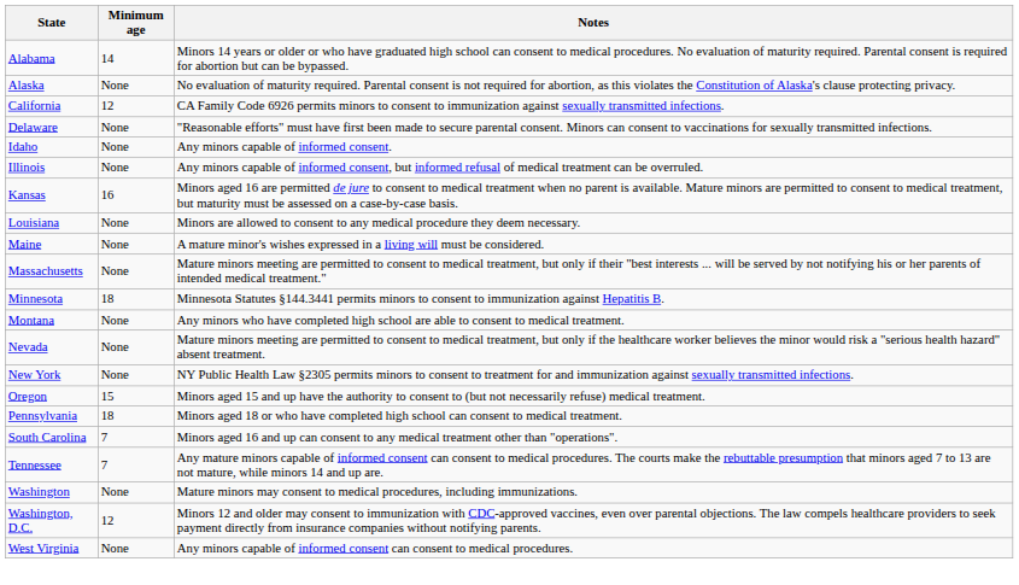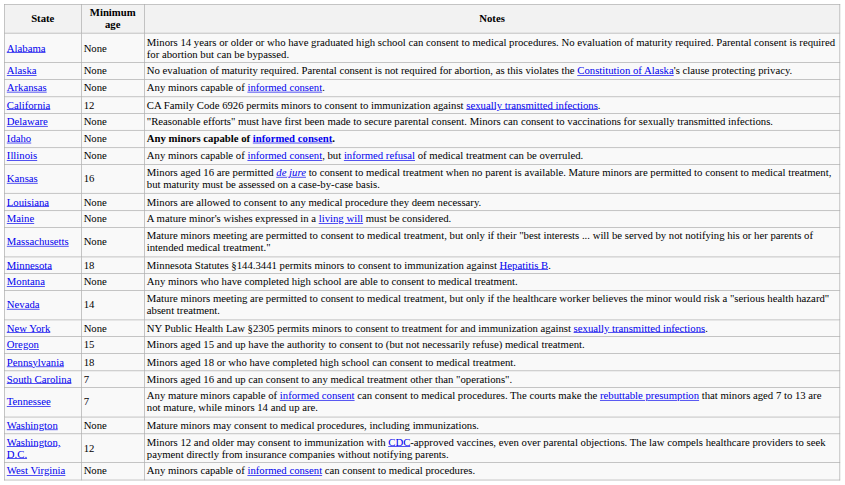Alabama | Minimum age: 14 -> None
+ row: Arkansas | None | Any minors capable of informed consent.
Idaho | Notes: normal -> bold
Nevada | Minimum age: None -> 14
